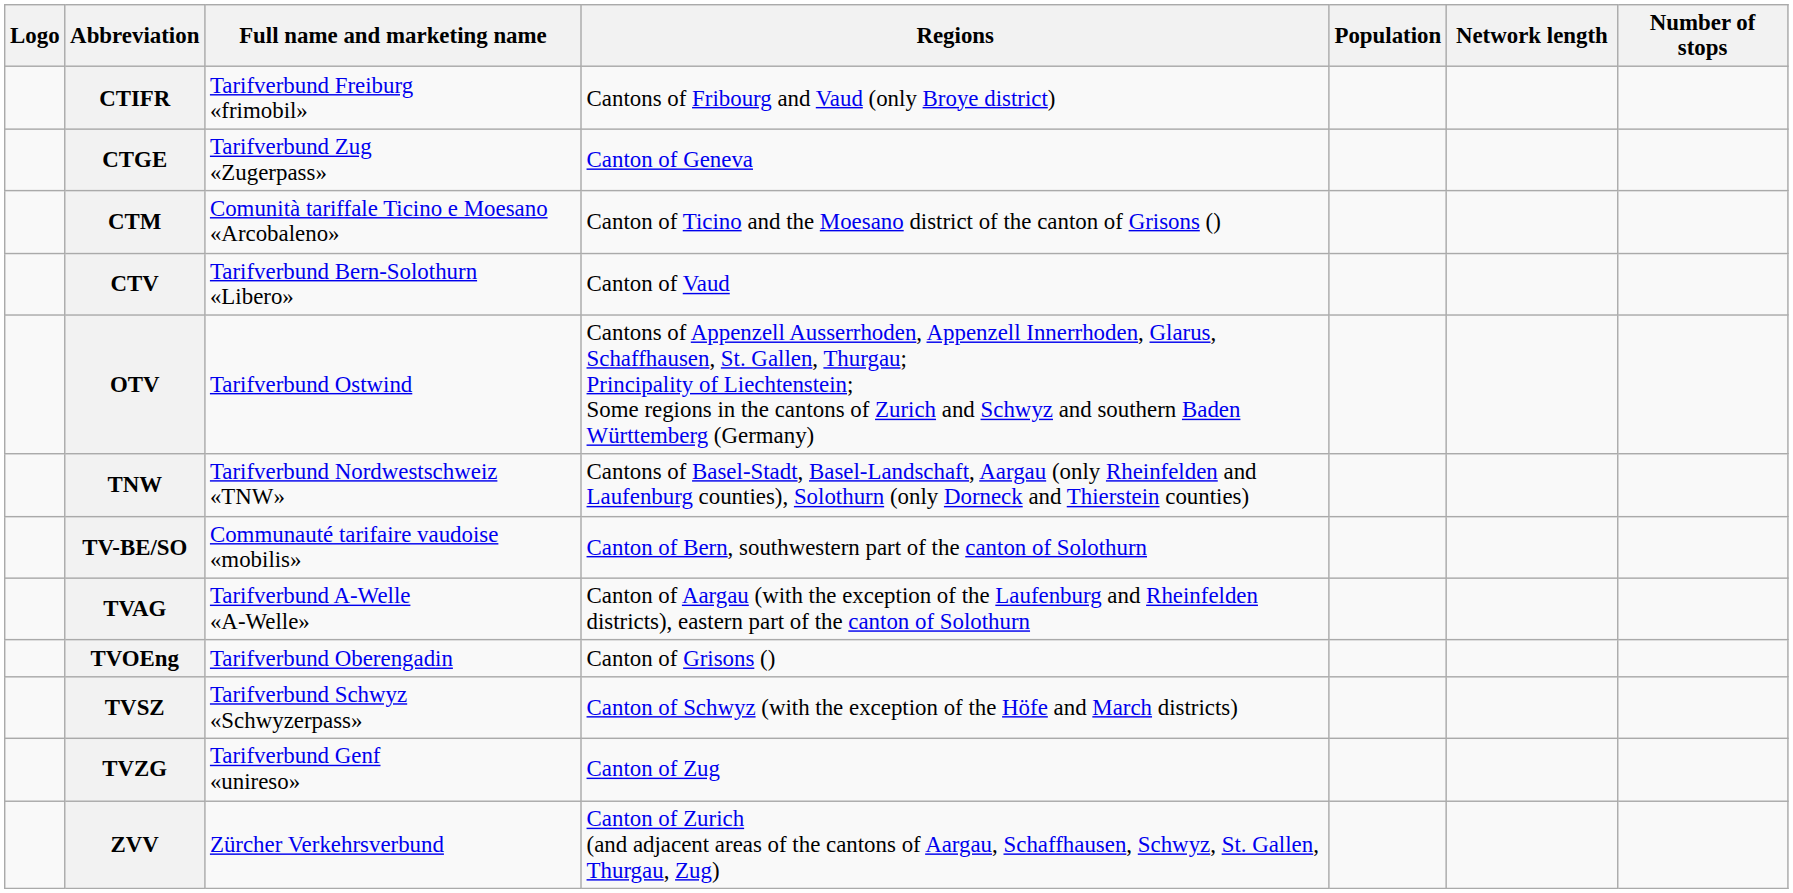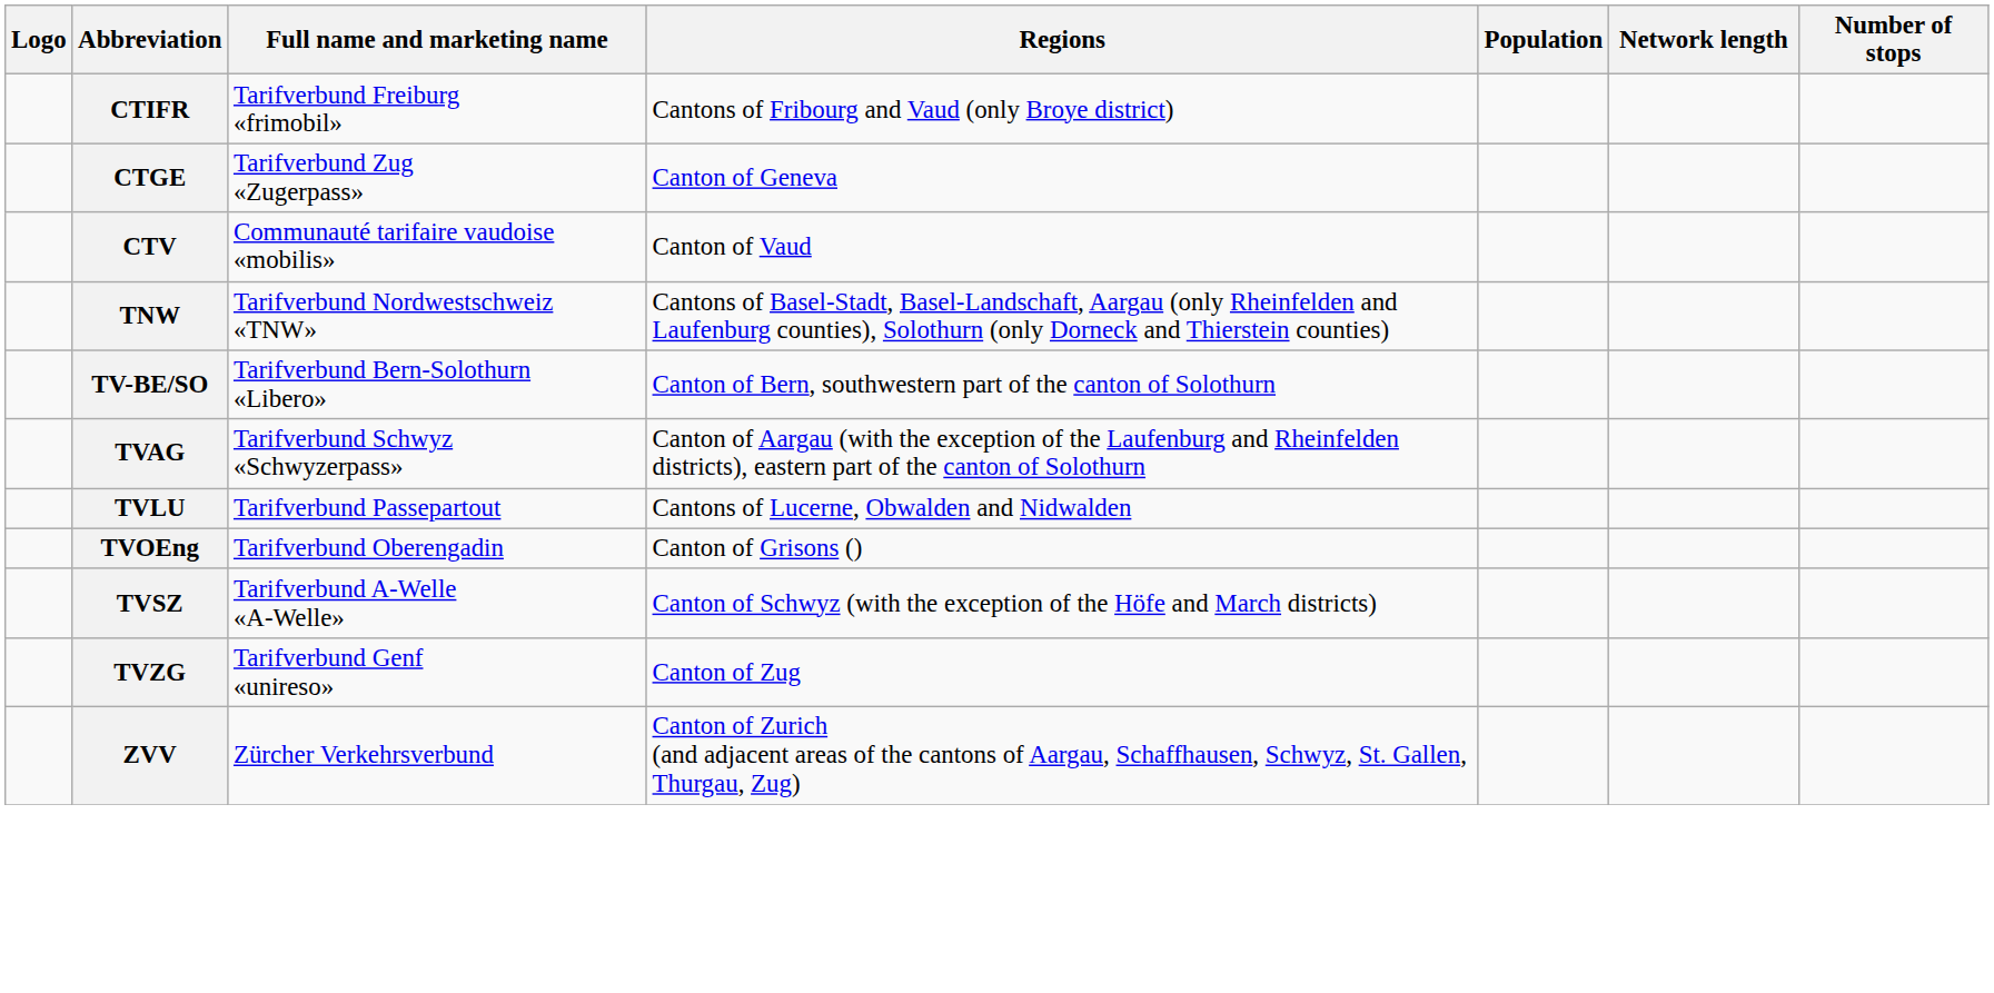- row: CTM | Comunità tariffale Ticino e Moesano «Arcobaleno» | Canton of Ticino and the Moesano district of the canton of Grisons ()
CTV | Full name and marketing name: Tarifverbund Bern-Solothurn «Libero» -> Communauté tarifaire vaudoise «mobilis»
- row: OTV | Tarifverbund Ostwind | Cantons of Appenzell Ausserrhoden, Appenzell Innerrhoden, Glarus, Schaffhausen, St. Gallen, Thurgau; Principality of Liechtenstein; Some regions in the cantons of Zurich and Schwyz and southern Baden Württemberg (Germany)
TV-BE/SO | Full name and marketing name: Communauté tarifaire vaudoise «mobilis» -> Tarifverbund Bern-Solothurn «Libero»
TVAG | Full name and marketing name: Tarifverbund A-Welle «A-Welle» -> Tarifverbund Schwyz «Schwyzerpass»
+ row: TVLU | Tarifverbund Passepartout | Cantons of Lucerne, Obwalden and Nidwalden
TVSZ | Full name and marketing name: Tarifverbund Schwyz «Schwyzerpass» -> Tarifverbund A-Welle «A-Welle»
